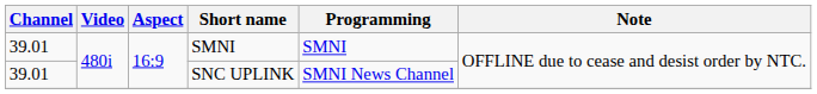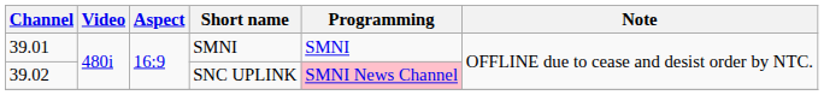SNC UPLINK | Channel: 39.01 -> 39.02
SNC UPLINK | Programming: no background -> pink background
